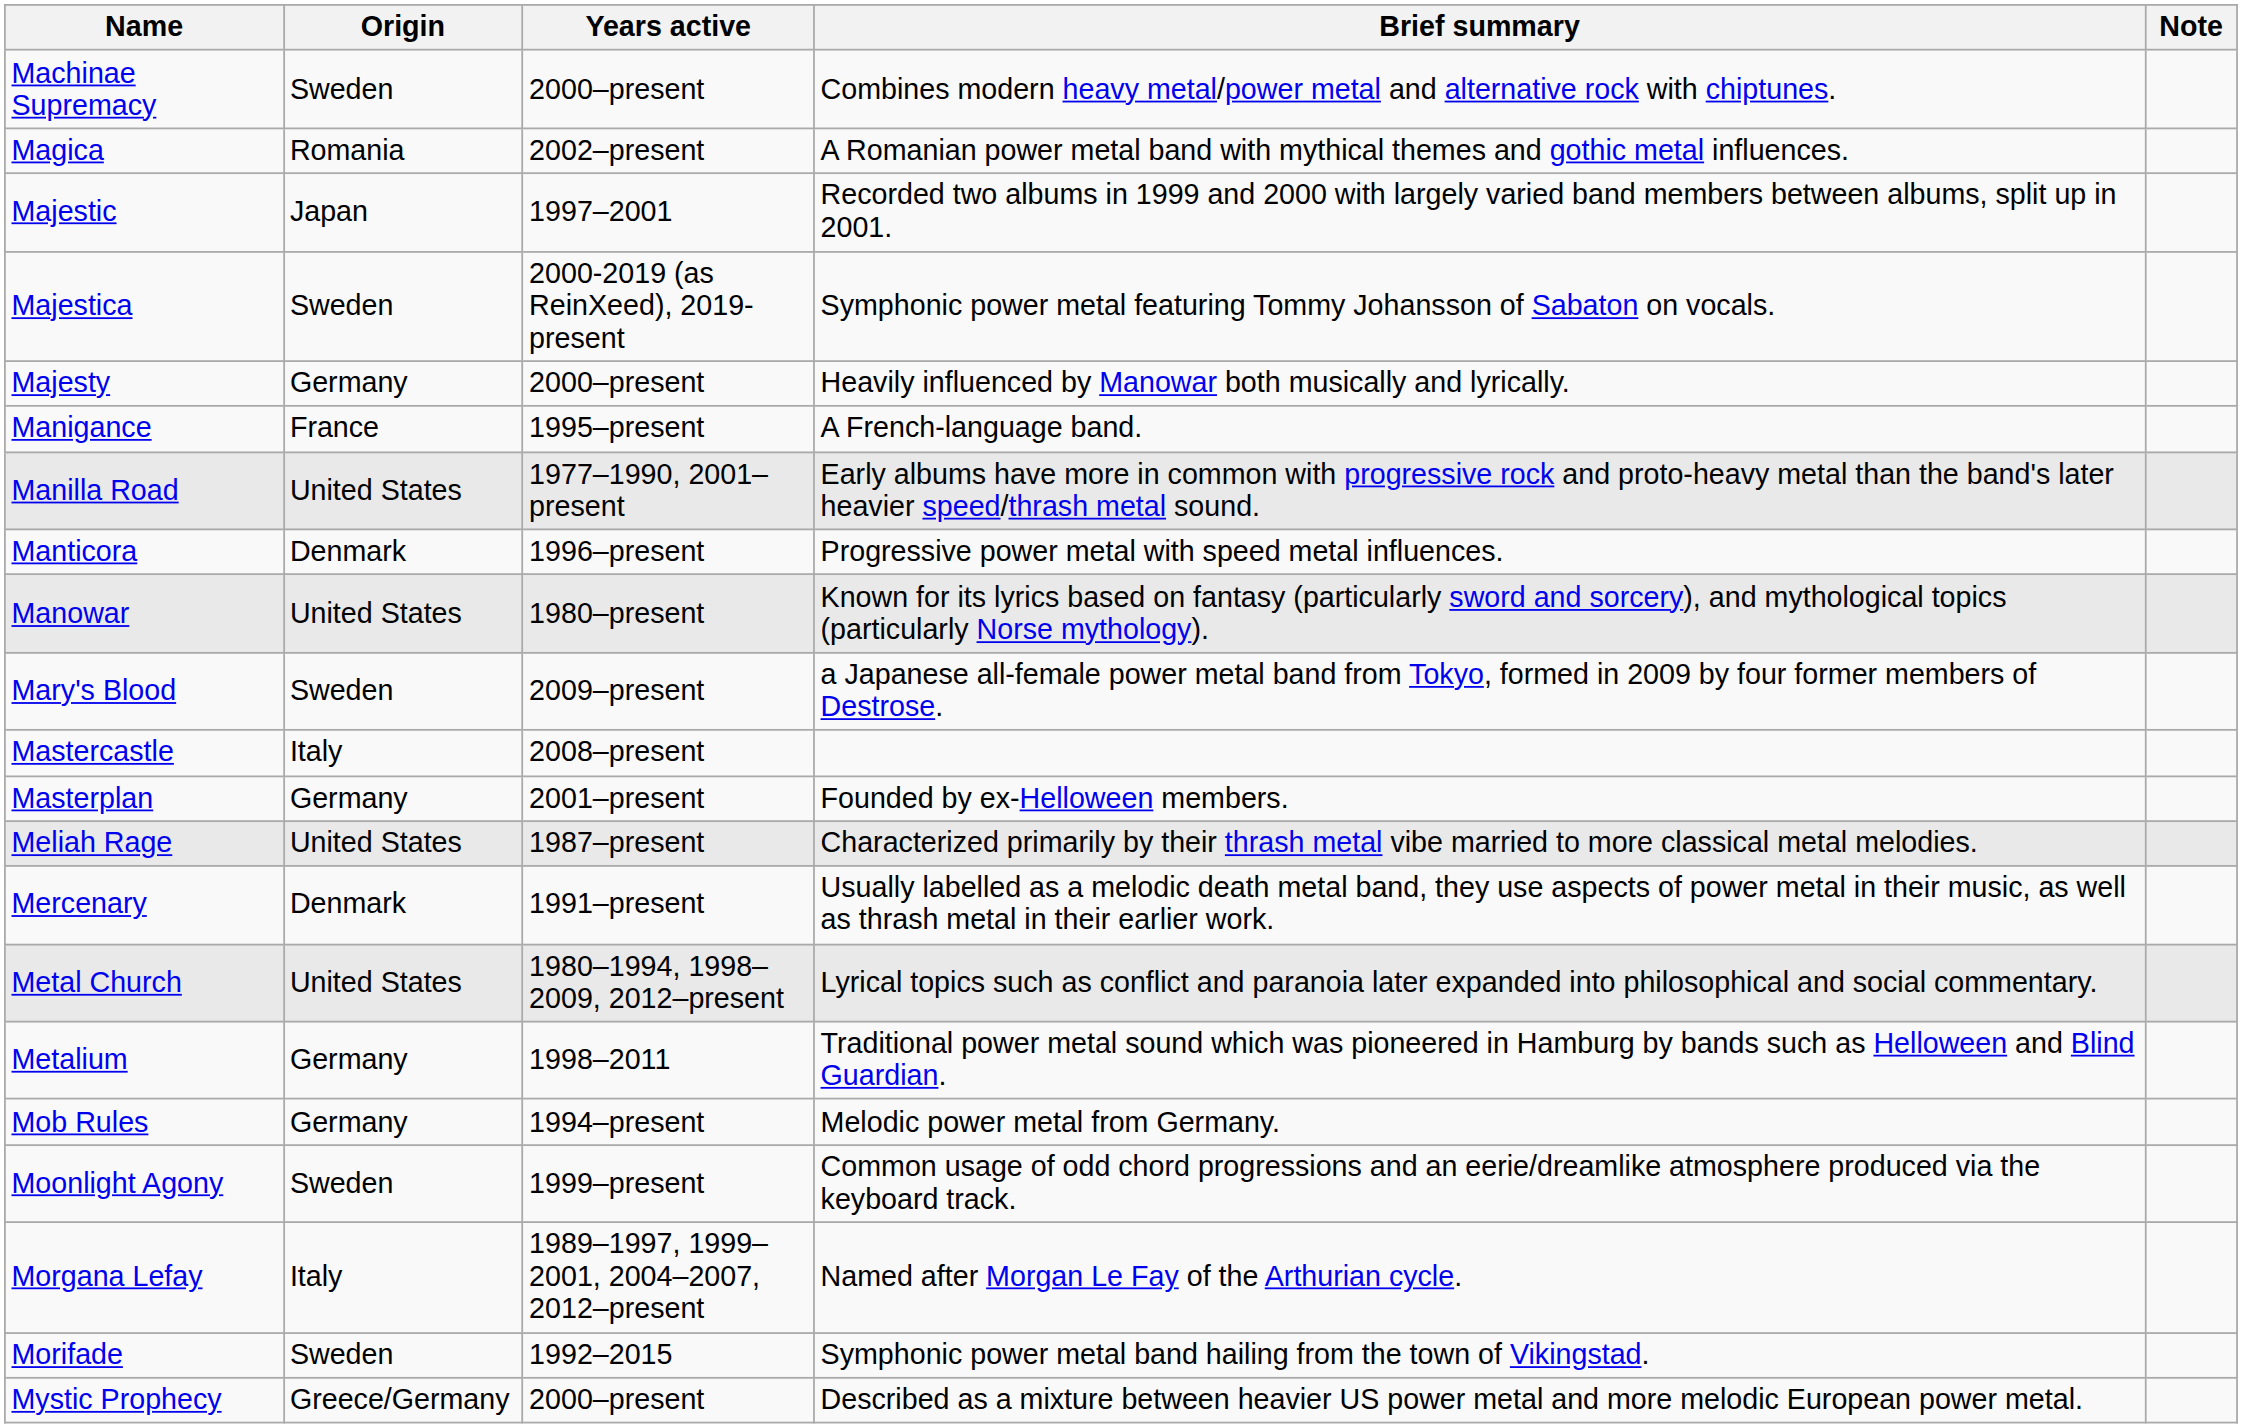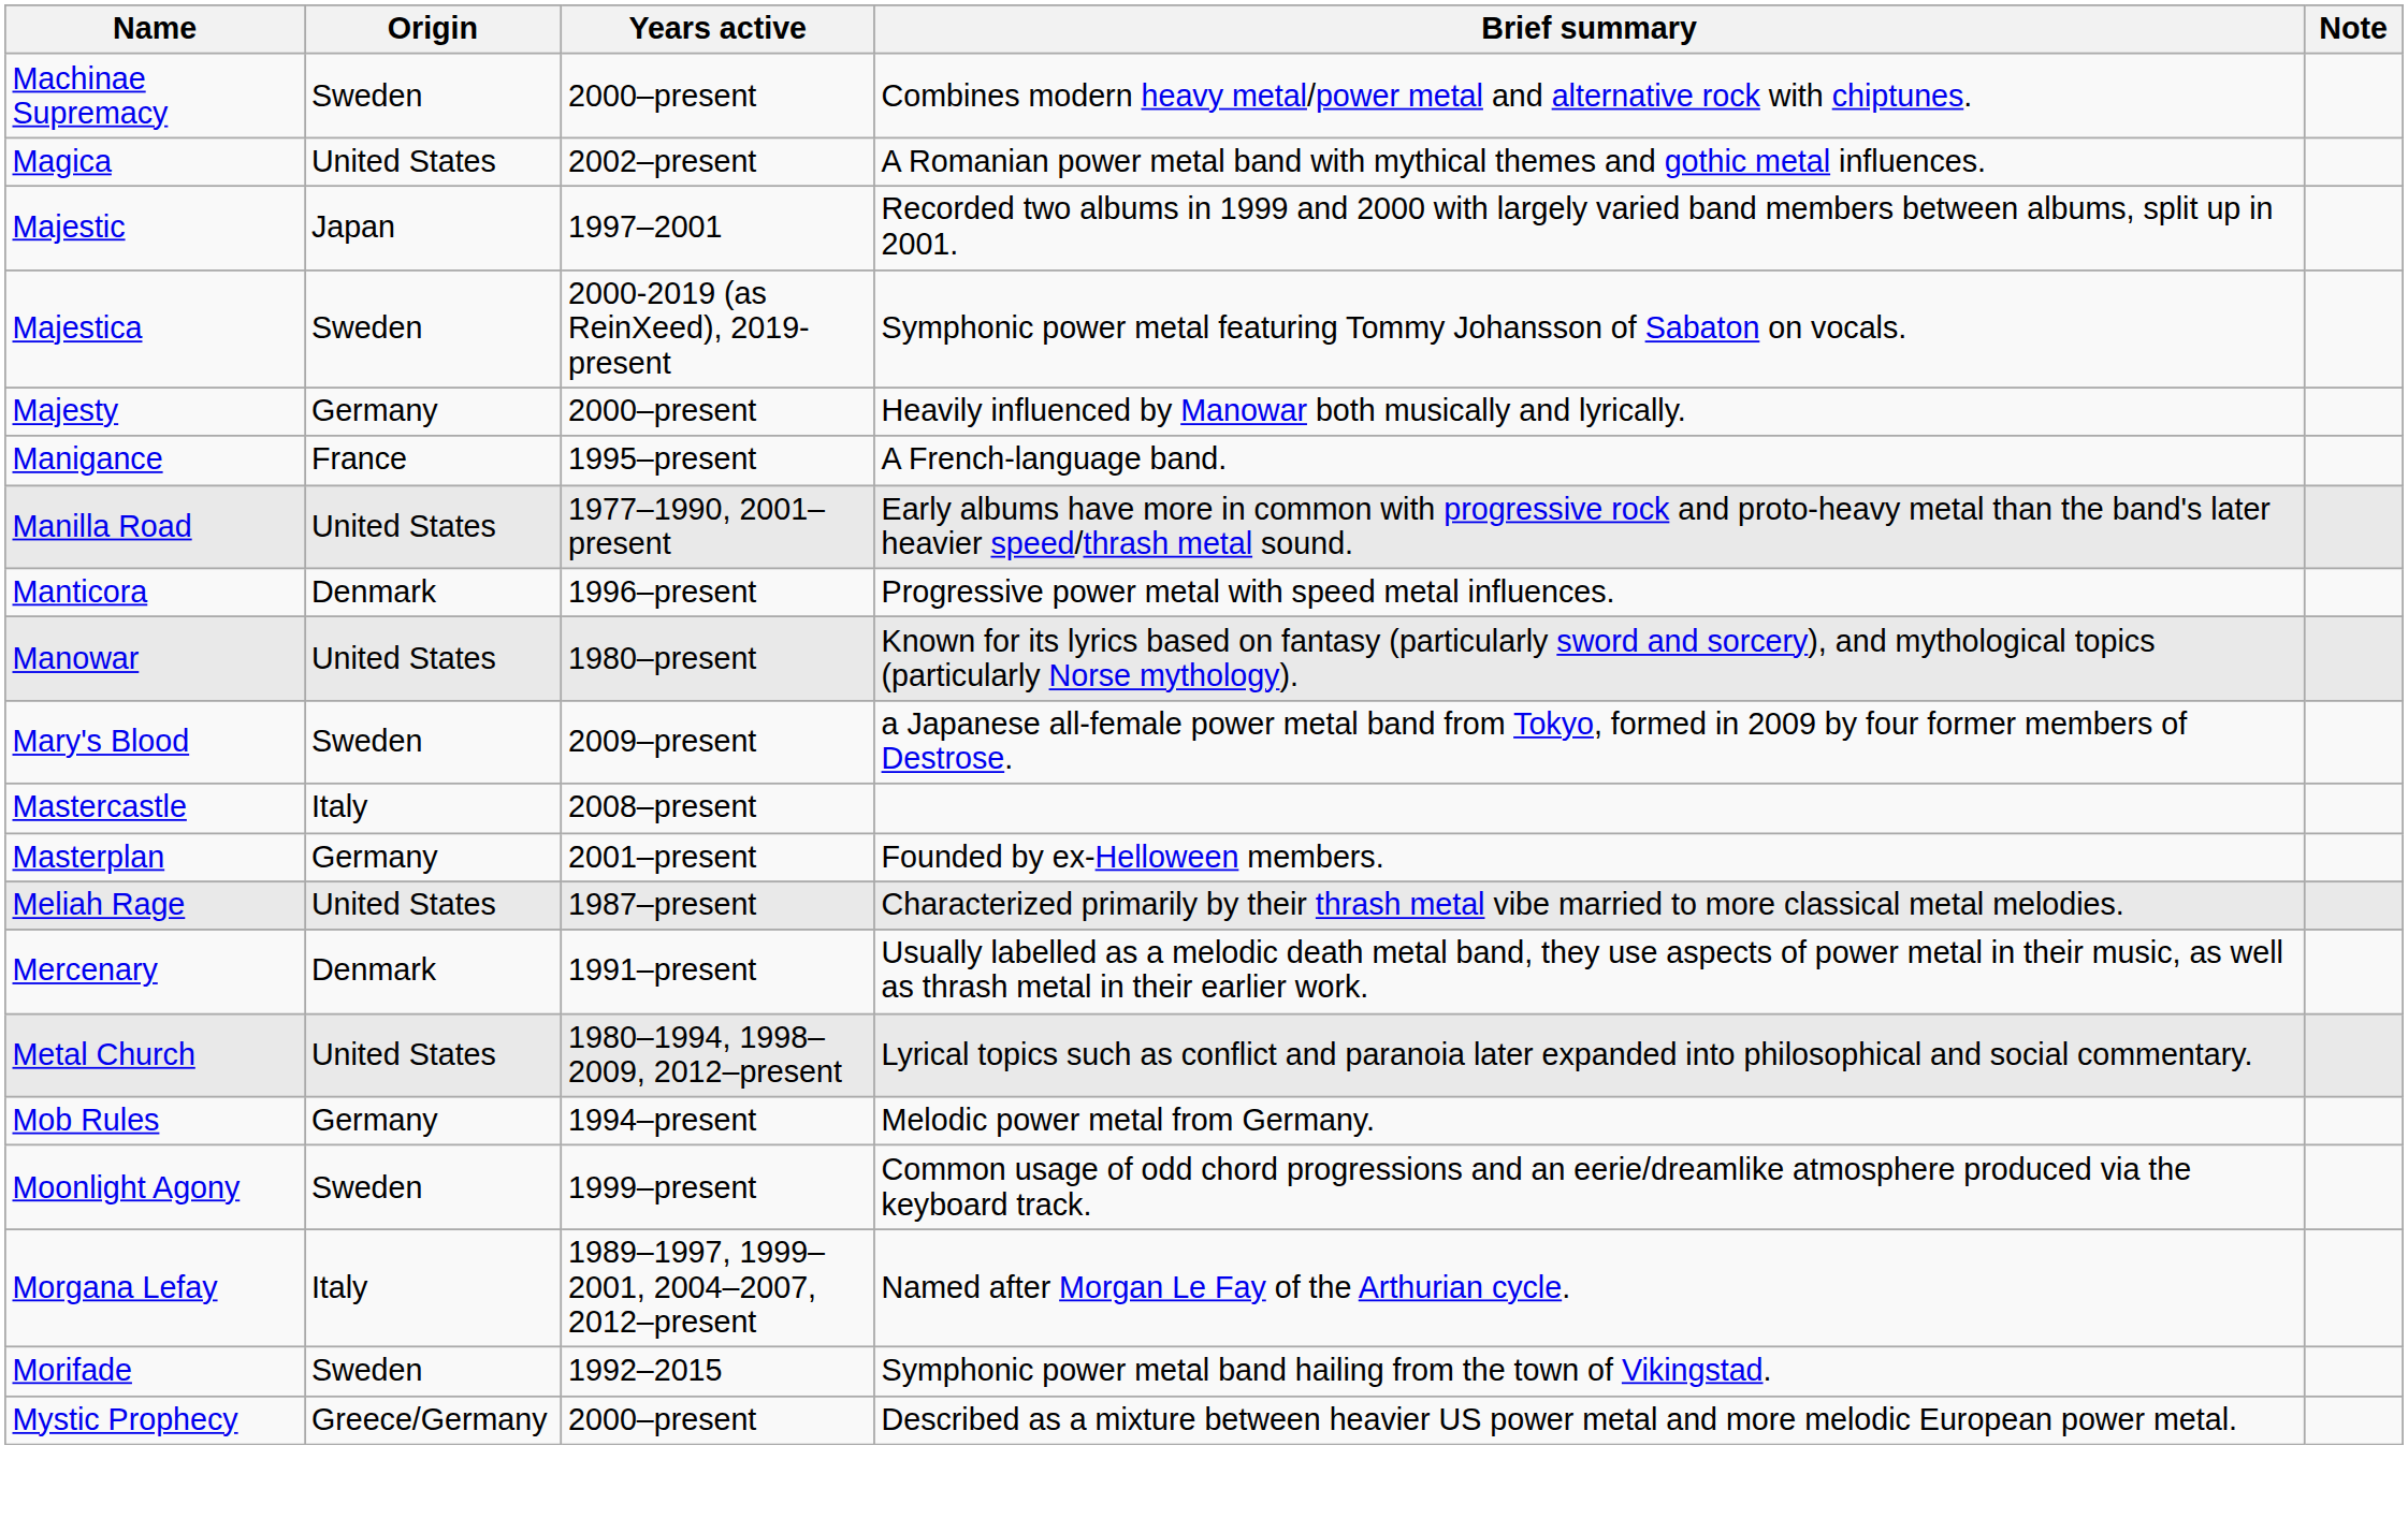Magica | Origin: Romania -> United States
- row: Metalium | Germany | 1998–2011 | Traditional power metal sound which was pioneered in Hamburg by bands such as Helloween and Blind Guardian.
